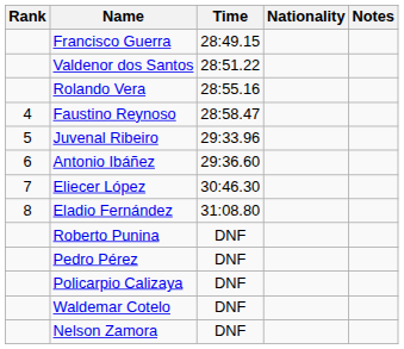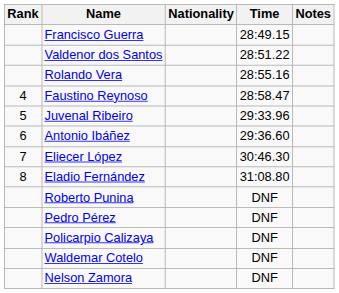columns swapped: Nationality <-> Time
